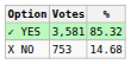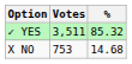✓ YES | Votes: 3,581 -> 3,511
